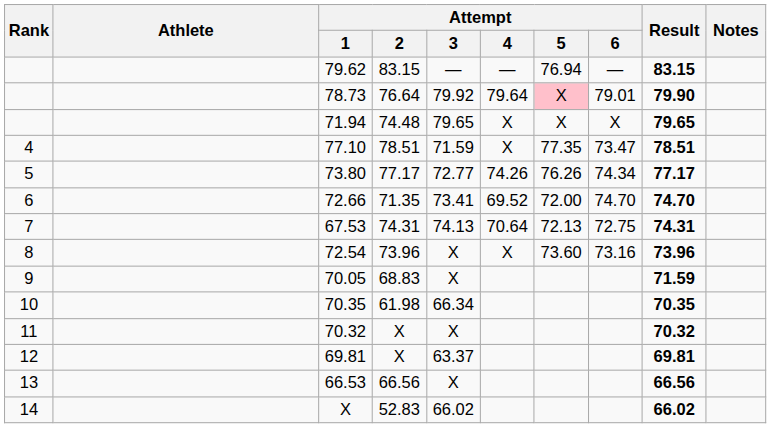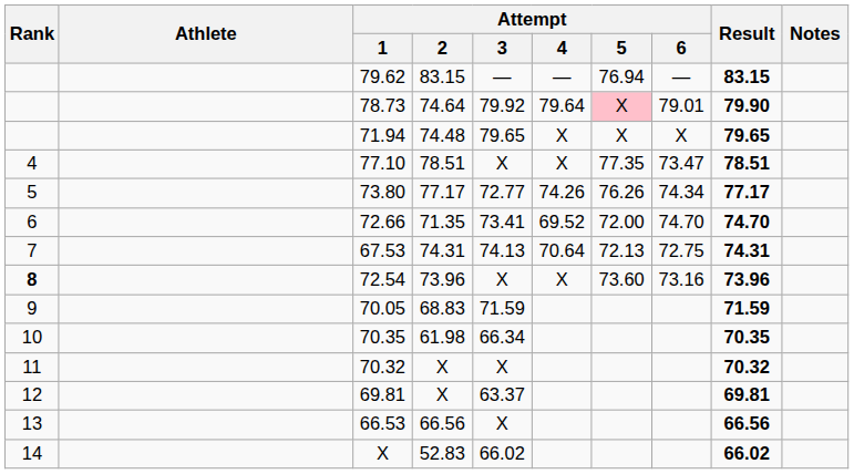78.73 | Attempt / 2: 76.64 -> 74.64
77.10 | Attempt / 3: 71.59 -> X
72.54 | Rank: normal -> bold
70.05 | Attempt / 3: X -> 71.59
